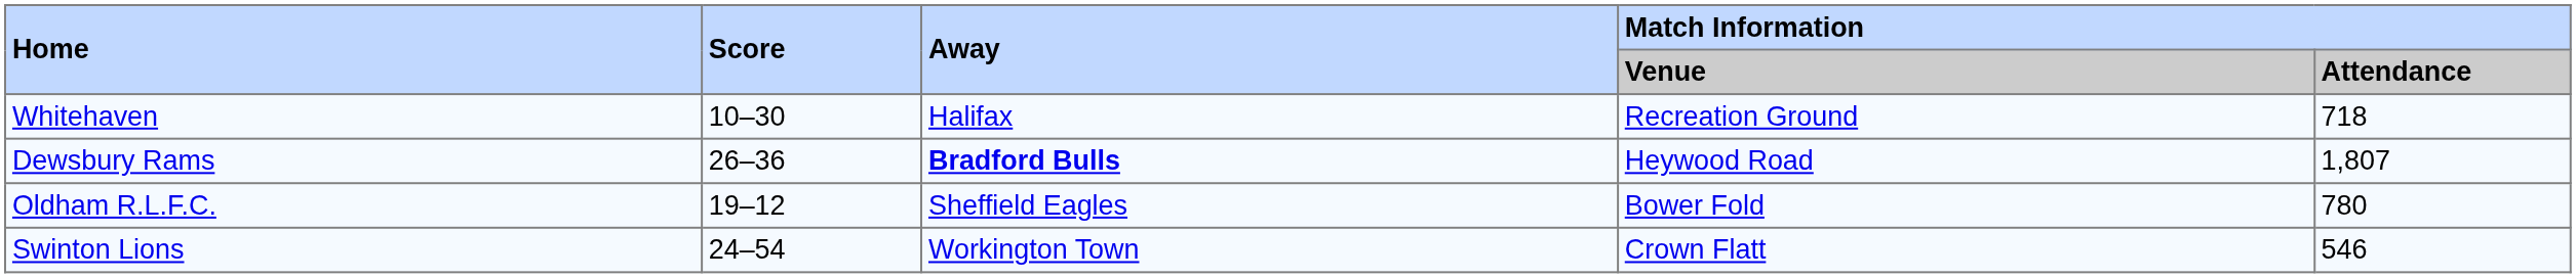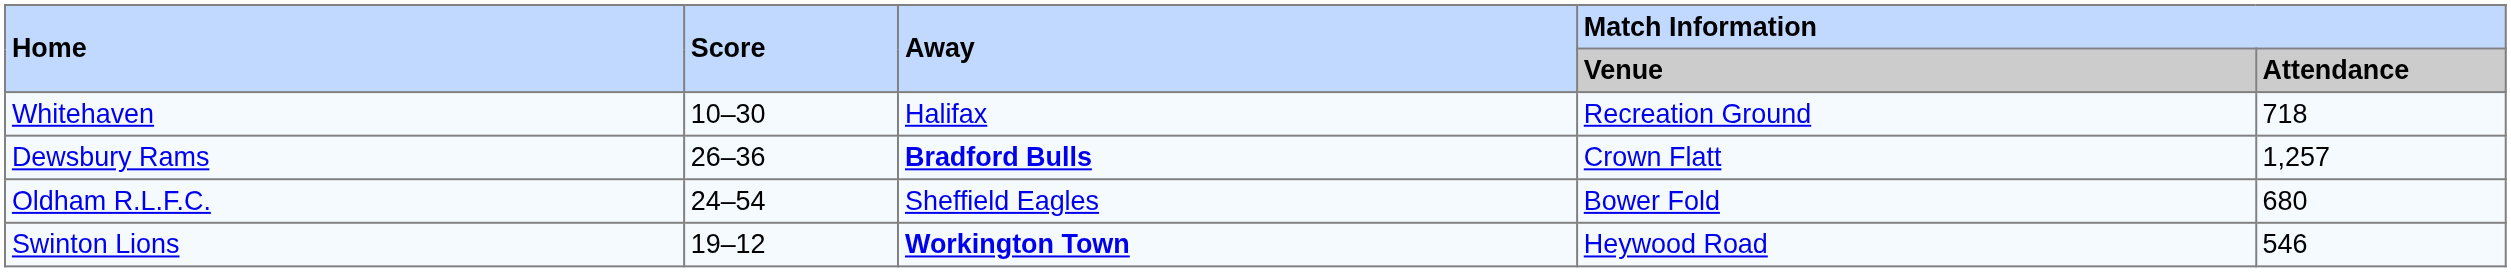Dewsbury Rams | Match Information / Venue: Heywood Road -> Crown Flatt
Dewsbury Rams | Match Information / Attendance: 1,807 -> 1,257
Oldham R.L.F.C. | Score: 19–12 -> 24–54
Oldham R.L.F.C. | Match Information / Attendance: 780 -> 680
Swinton Lions | Score: 24–54 -> 19–12
Swinton Lions | Away: normal -> bold
Swinton Lions | Match Information / Venue: Crown Flatt -> Heywood Road
